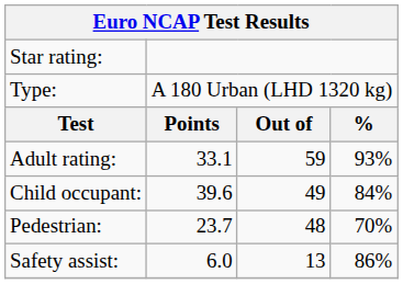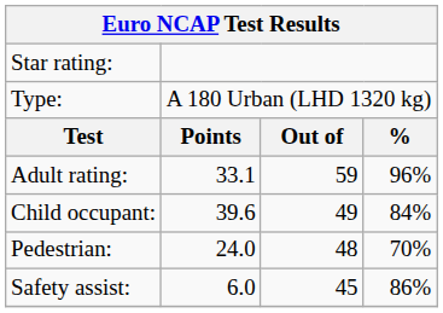Adult rating: | column 4: 93% -> 96%
Pedestrian: | column 2: 23.7 -> 24.0
Safety assist: | column 3: 13 -> 45
